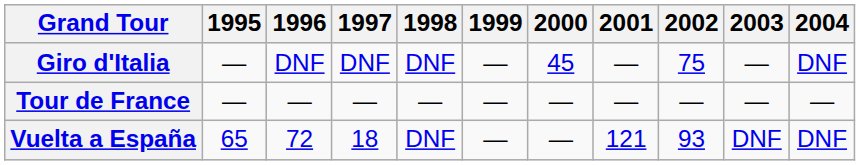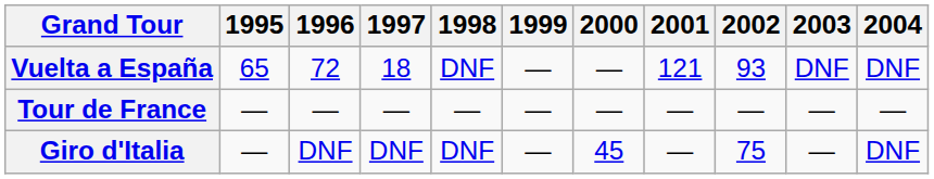rows swapped: Giro d'Italia <-> Vuelta a España
